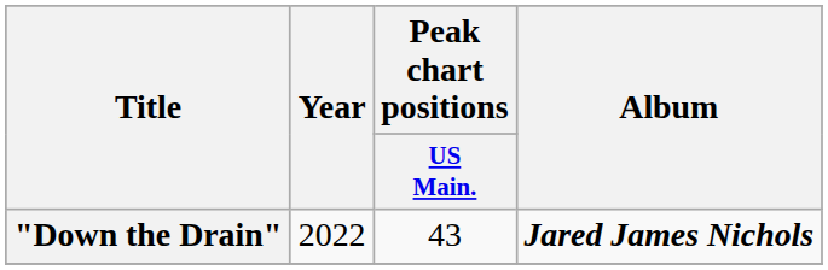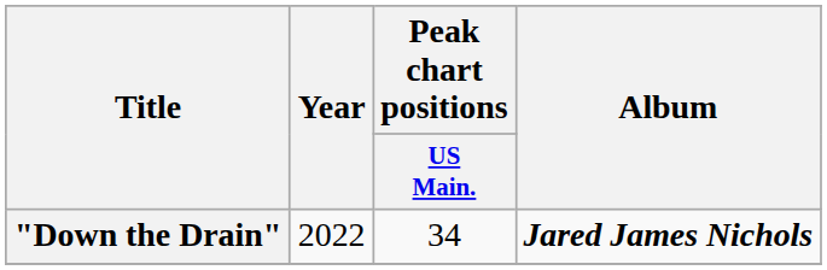"Down the Drain" | Peak chart positions / US Main.: 43 -> 34
